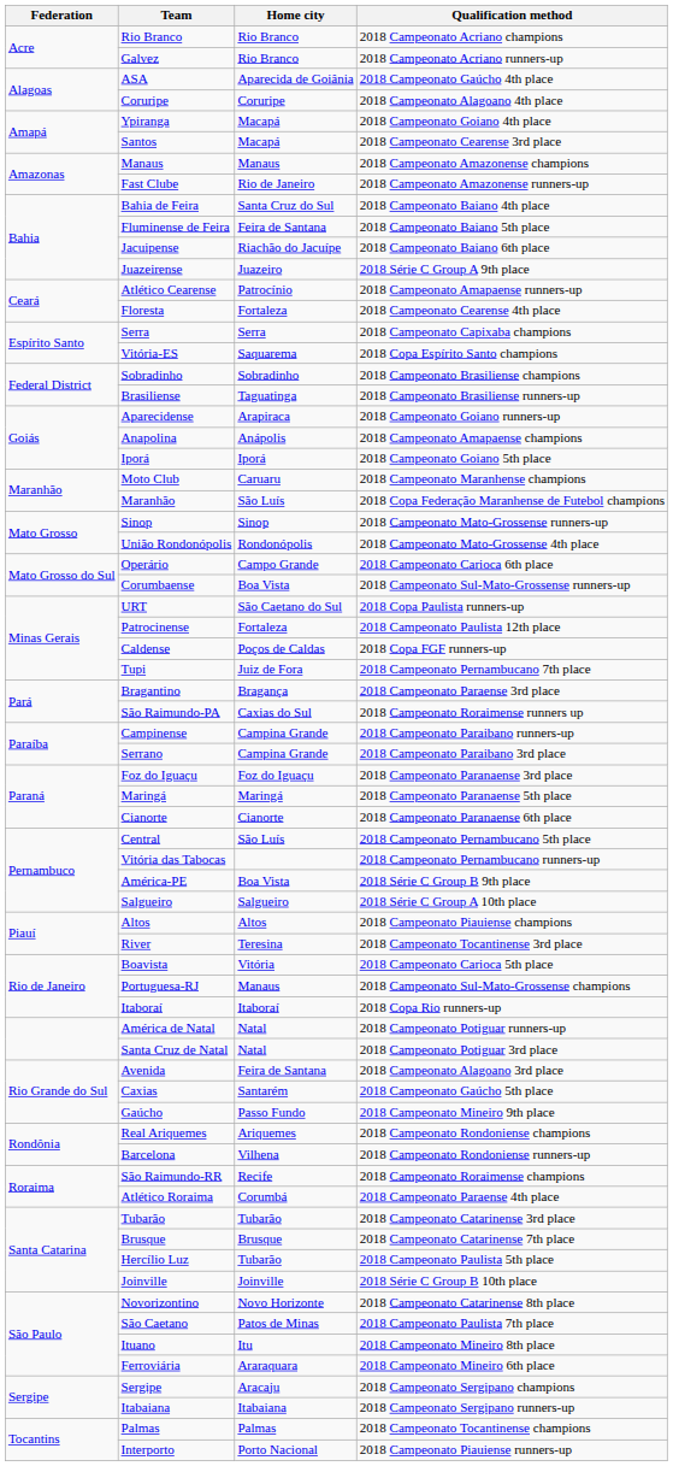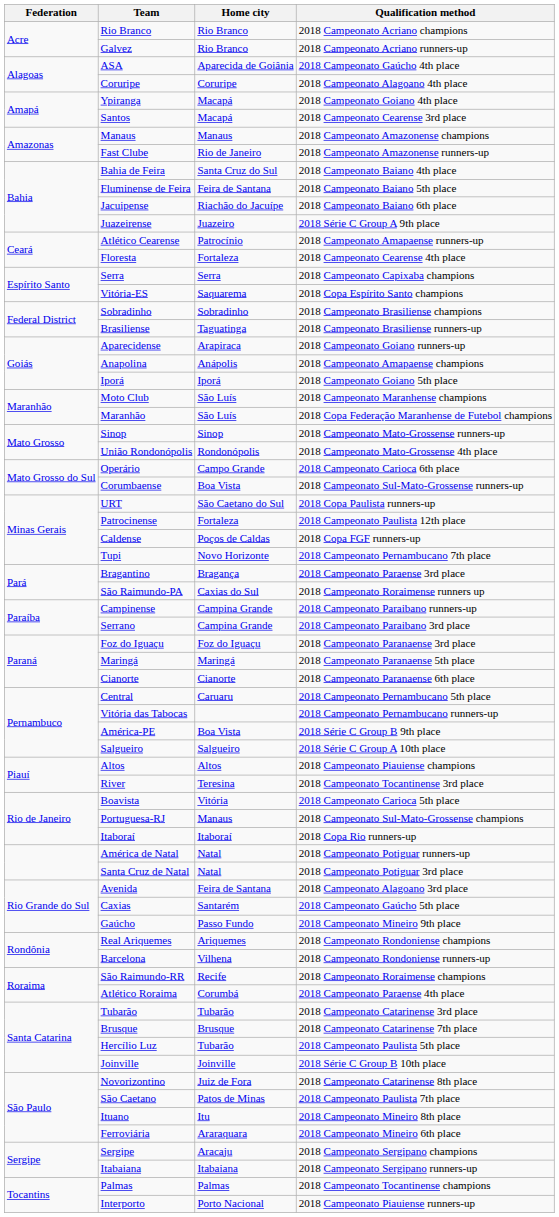Moto Club | Home city: Caruaru -> São Luís
Tupi | Home city: Juiz de Fora -> Novo Horizonte
Central | Home city: São Luís -> Caruaru
Novorizontino | Home city: Novo Horizonte -> Juiz de Fora
